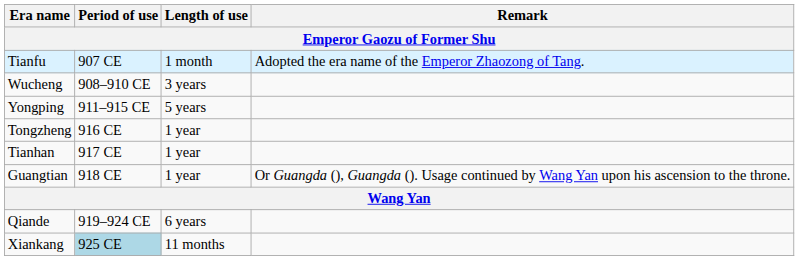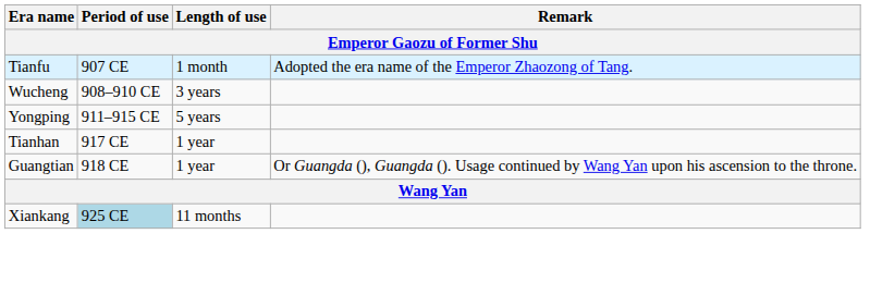- row: Tongzheng | 916 CE | 1 year
- row: Qiande | 919–924 CE | 6 years
